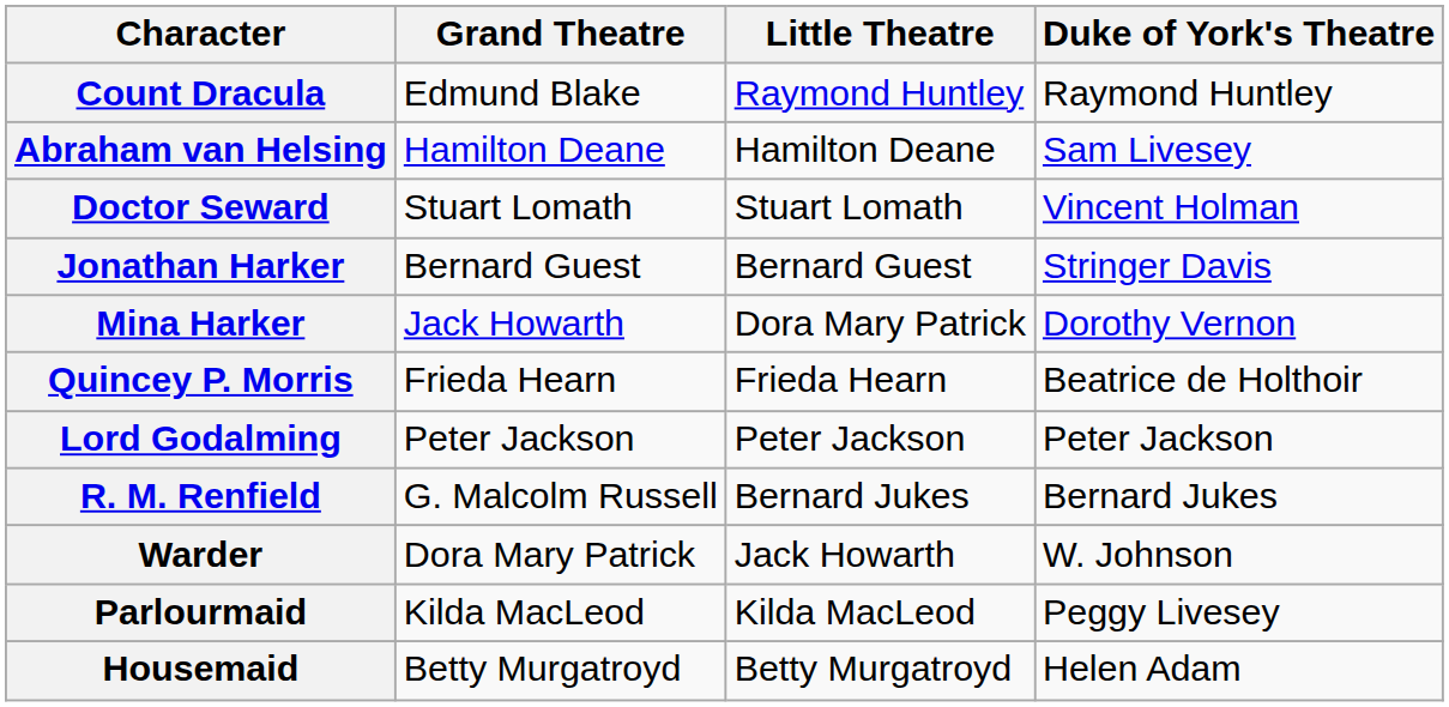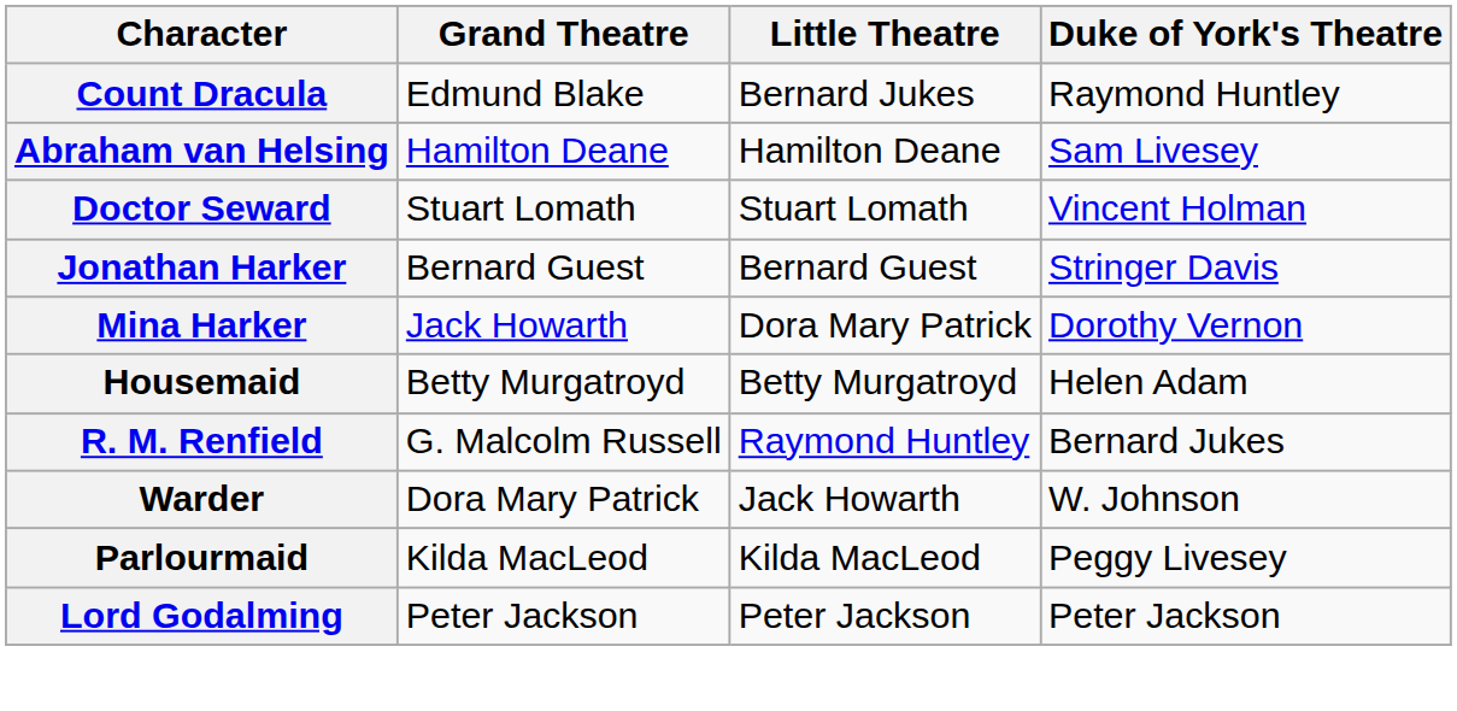Count Dracula | Little Theatre: Raymond Huntley -> Bernard Jukes
- row: Quincey P. Morris | Frieda Hearn | Frieda Hearn | Beatrice de Holthoir
rows swapped: Lord Godalming <-> Housemaid
R. M. Renfield | Little Theatre: Bernard Jukes -> Raymond Huntley
